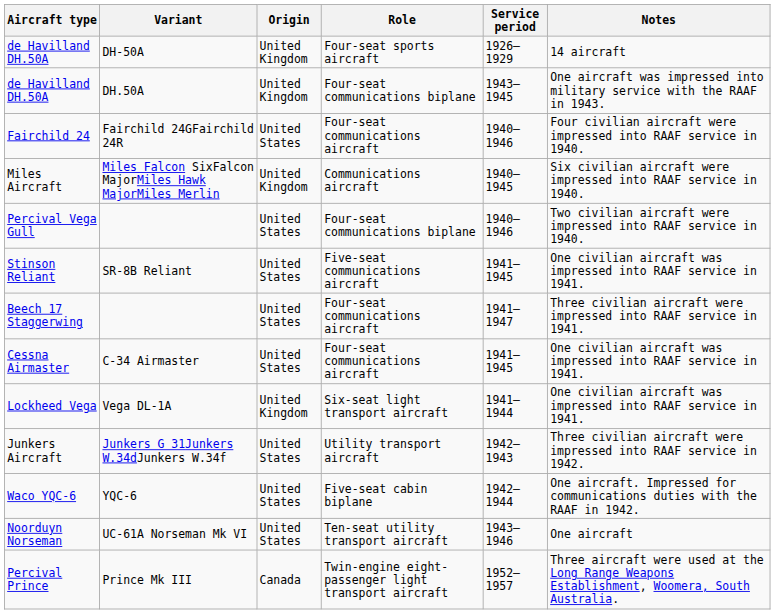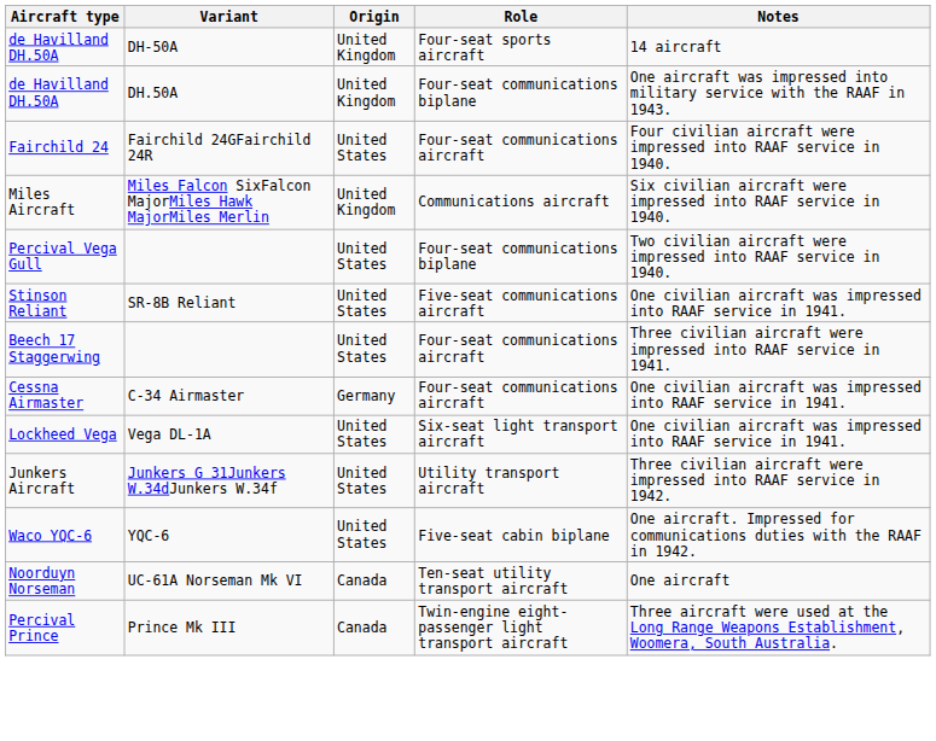- column: Service period | 1926–1929 | 1943–1945 | 1940–1946 | 1940–1945 | 1940–1946 | 1941–1945 | 1941–1947 | 1941–1945 | 1941–1944 | 1942–1943 | 1942–1944 | 1943–1946 | 1952–1957
Cessna Airmaster | Origin: United States -> Germany
Lockheed Vega | Origin: United Kingdom -> United States
Noorduyn Norseman | Origin: United States -> Canada
